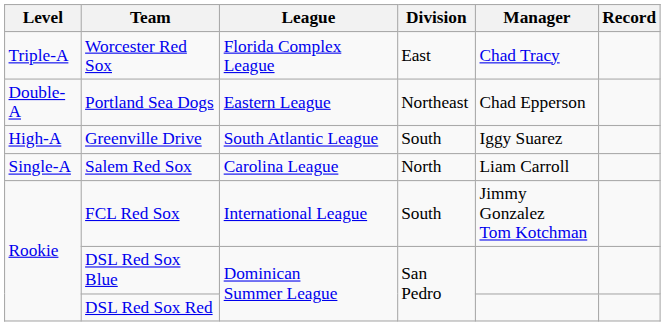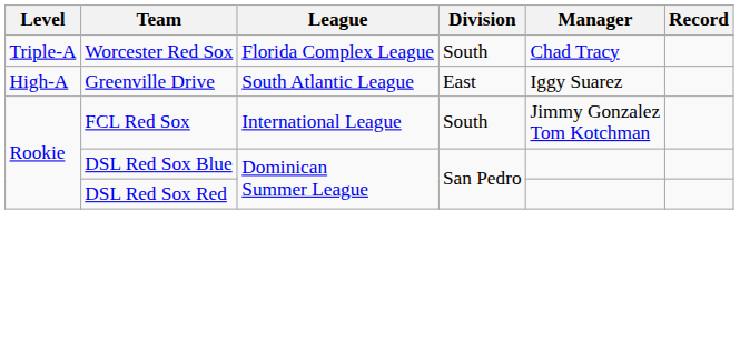Worcester Red Sox | Division: East -> South
- row: Double-A | Portland Sea Dogs | Eastern League | Northeast | Chad Epperson
Greenville Drive | Division: South -> East
- row: Single-A | Salem Red Sox | Carolina League | North | Liam Carroll
